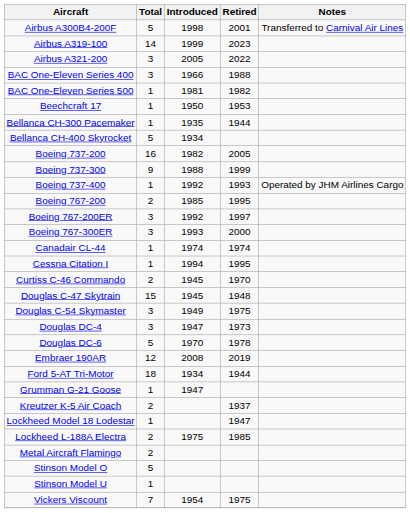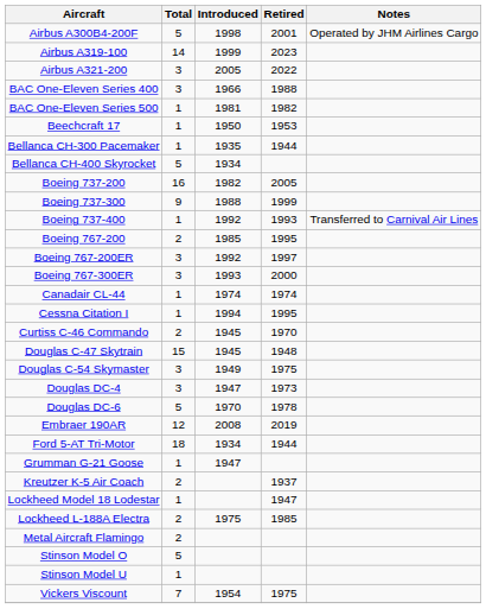Airbus A300B4-200F | Notes: Transferred to Carnival Air Lines -> Operated by JHM Airlines Cargo
Boeing 737-400 | Notes: Operated by JHM Airlines Cargo -> Transferred to Carnival Air Lines
